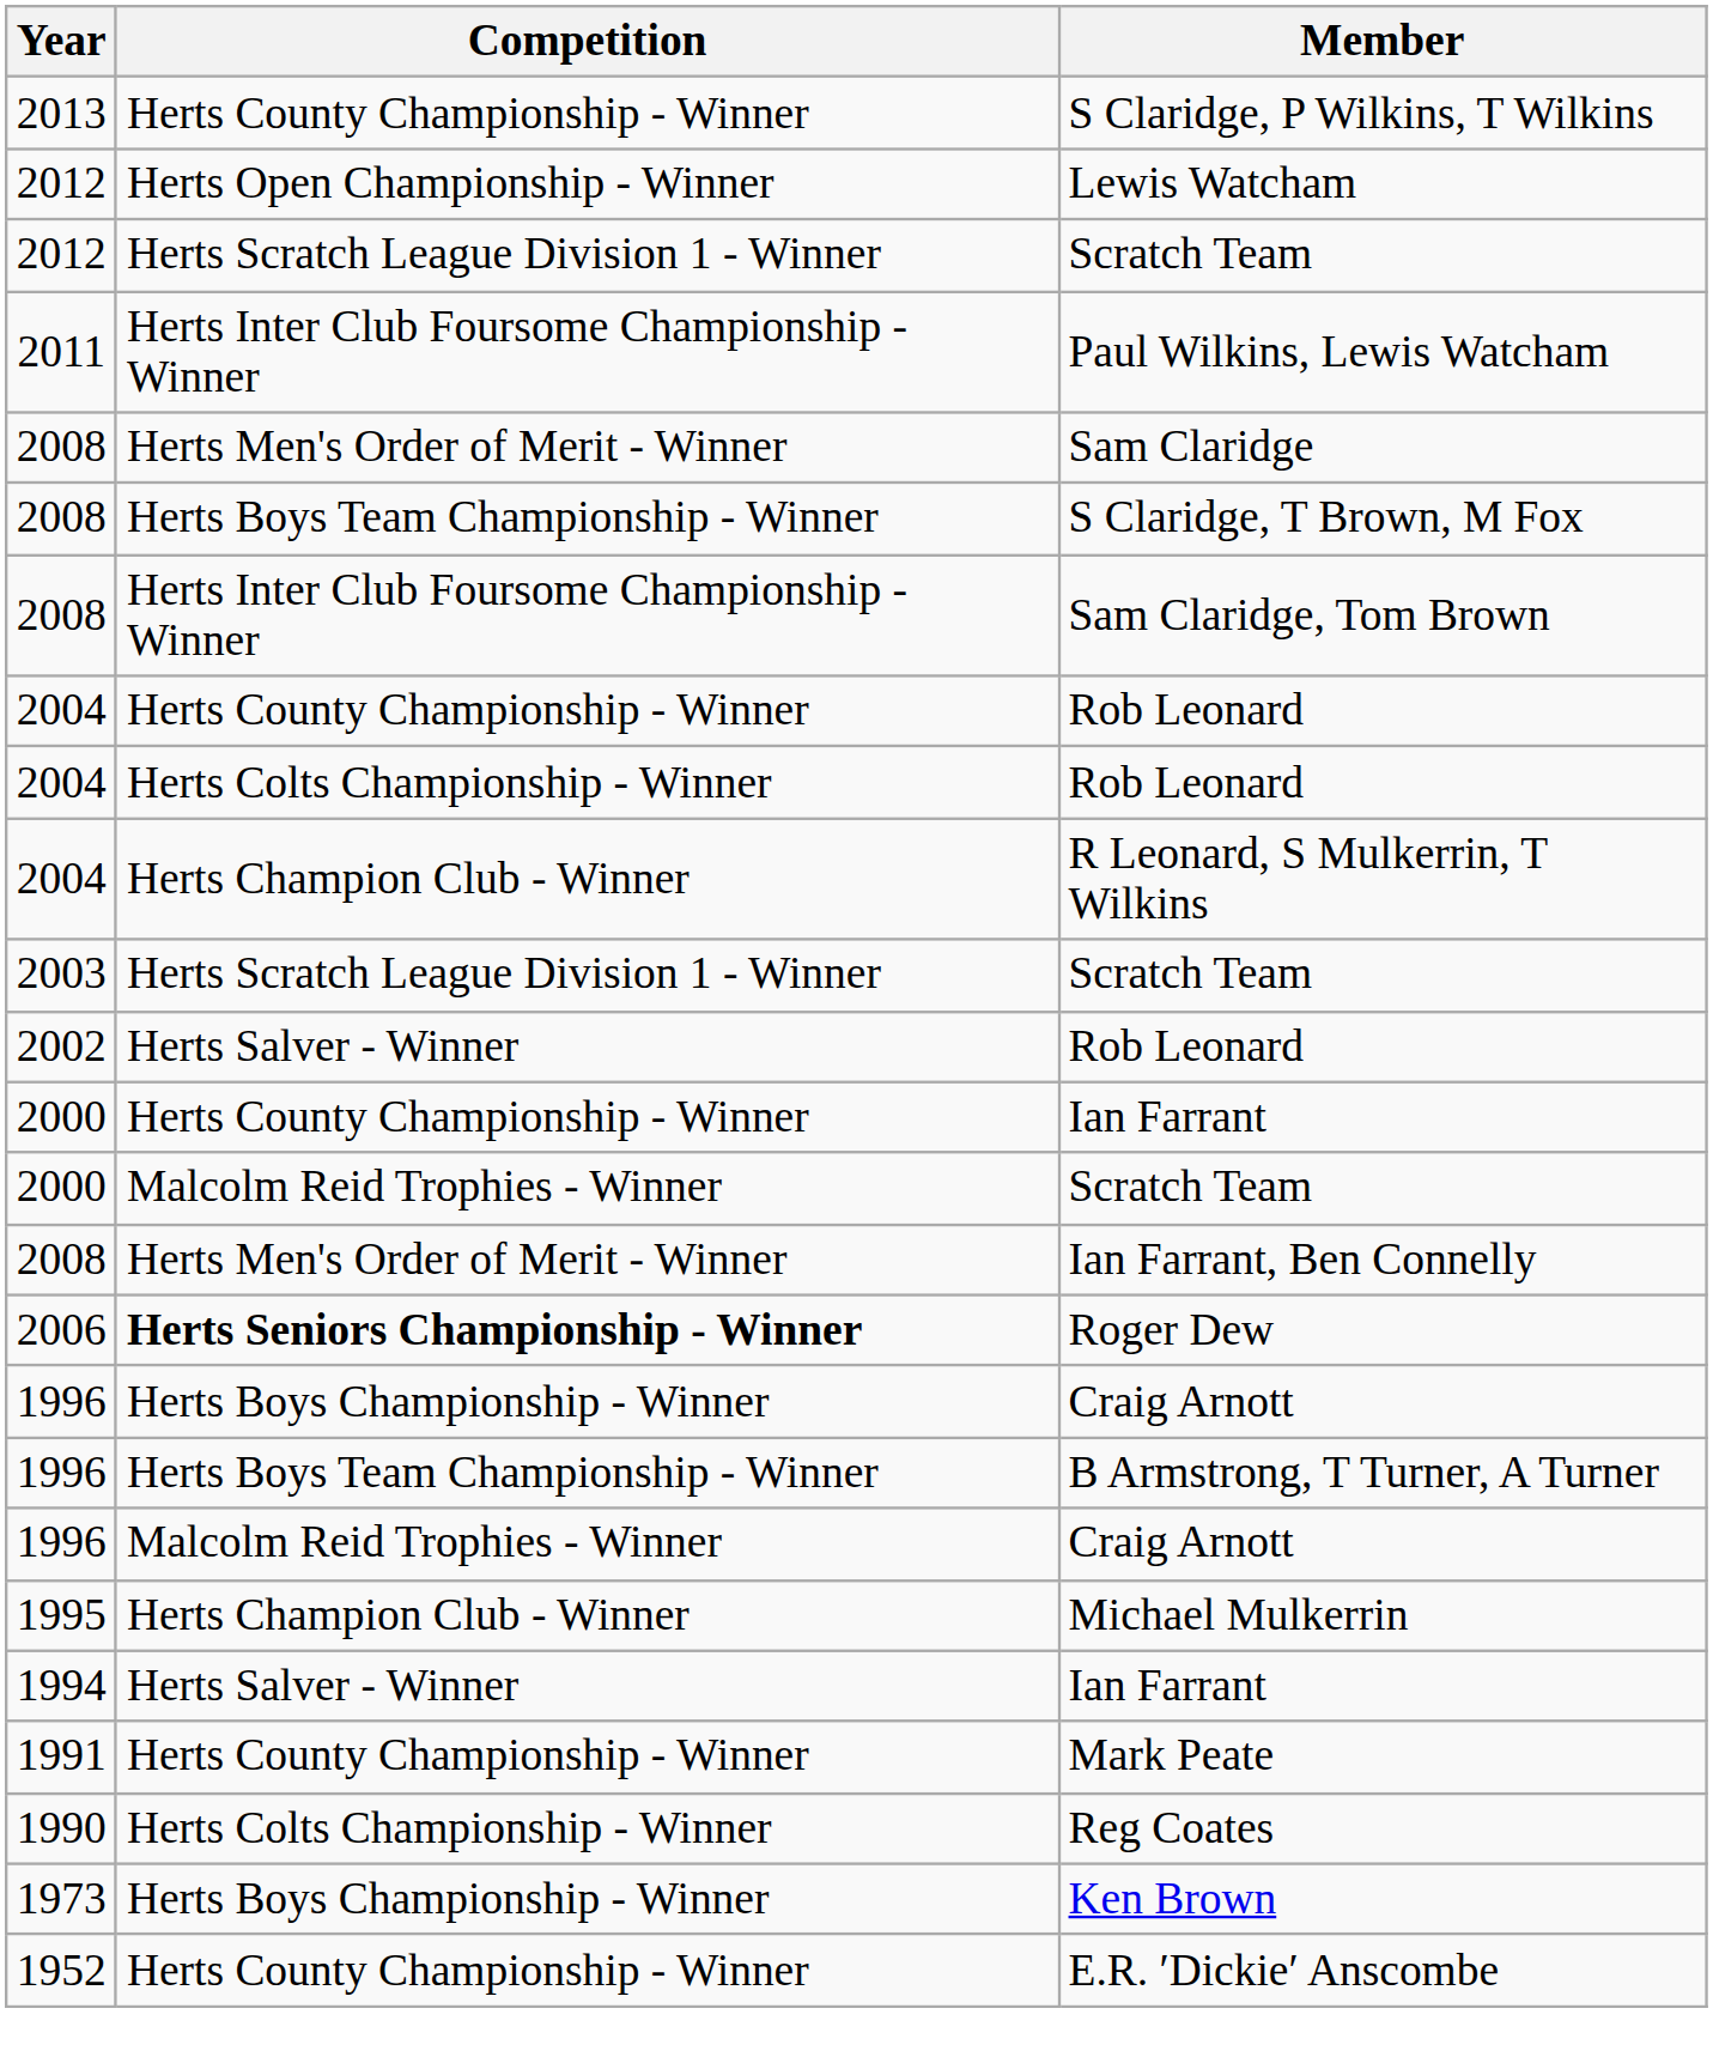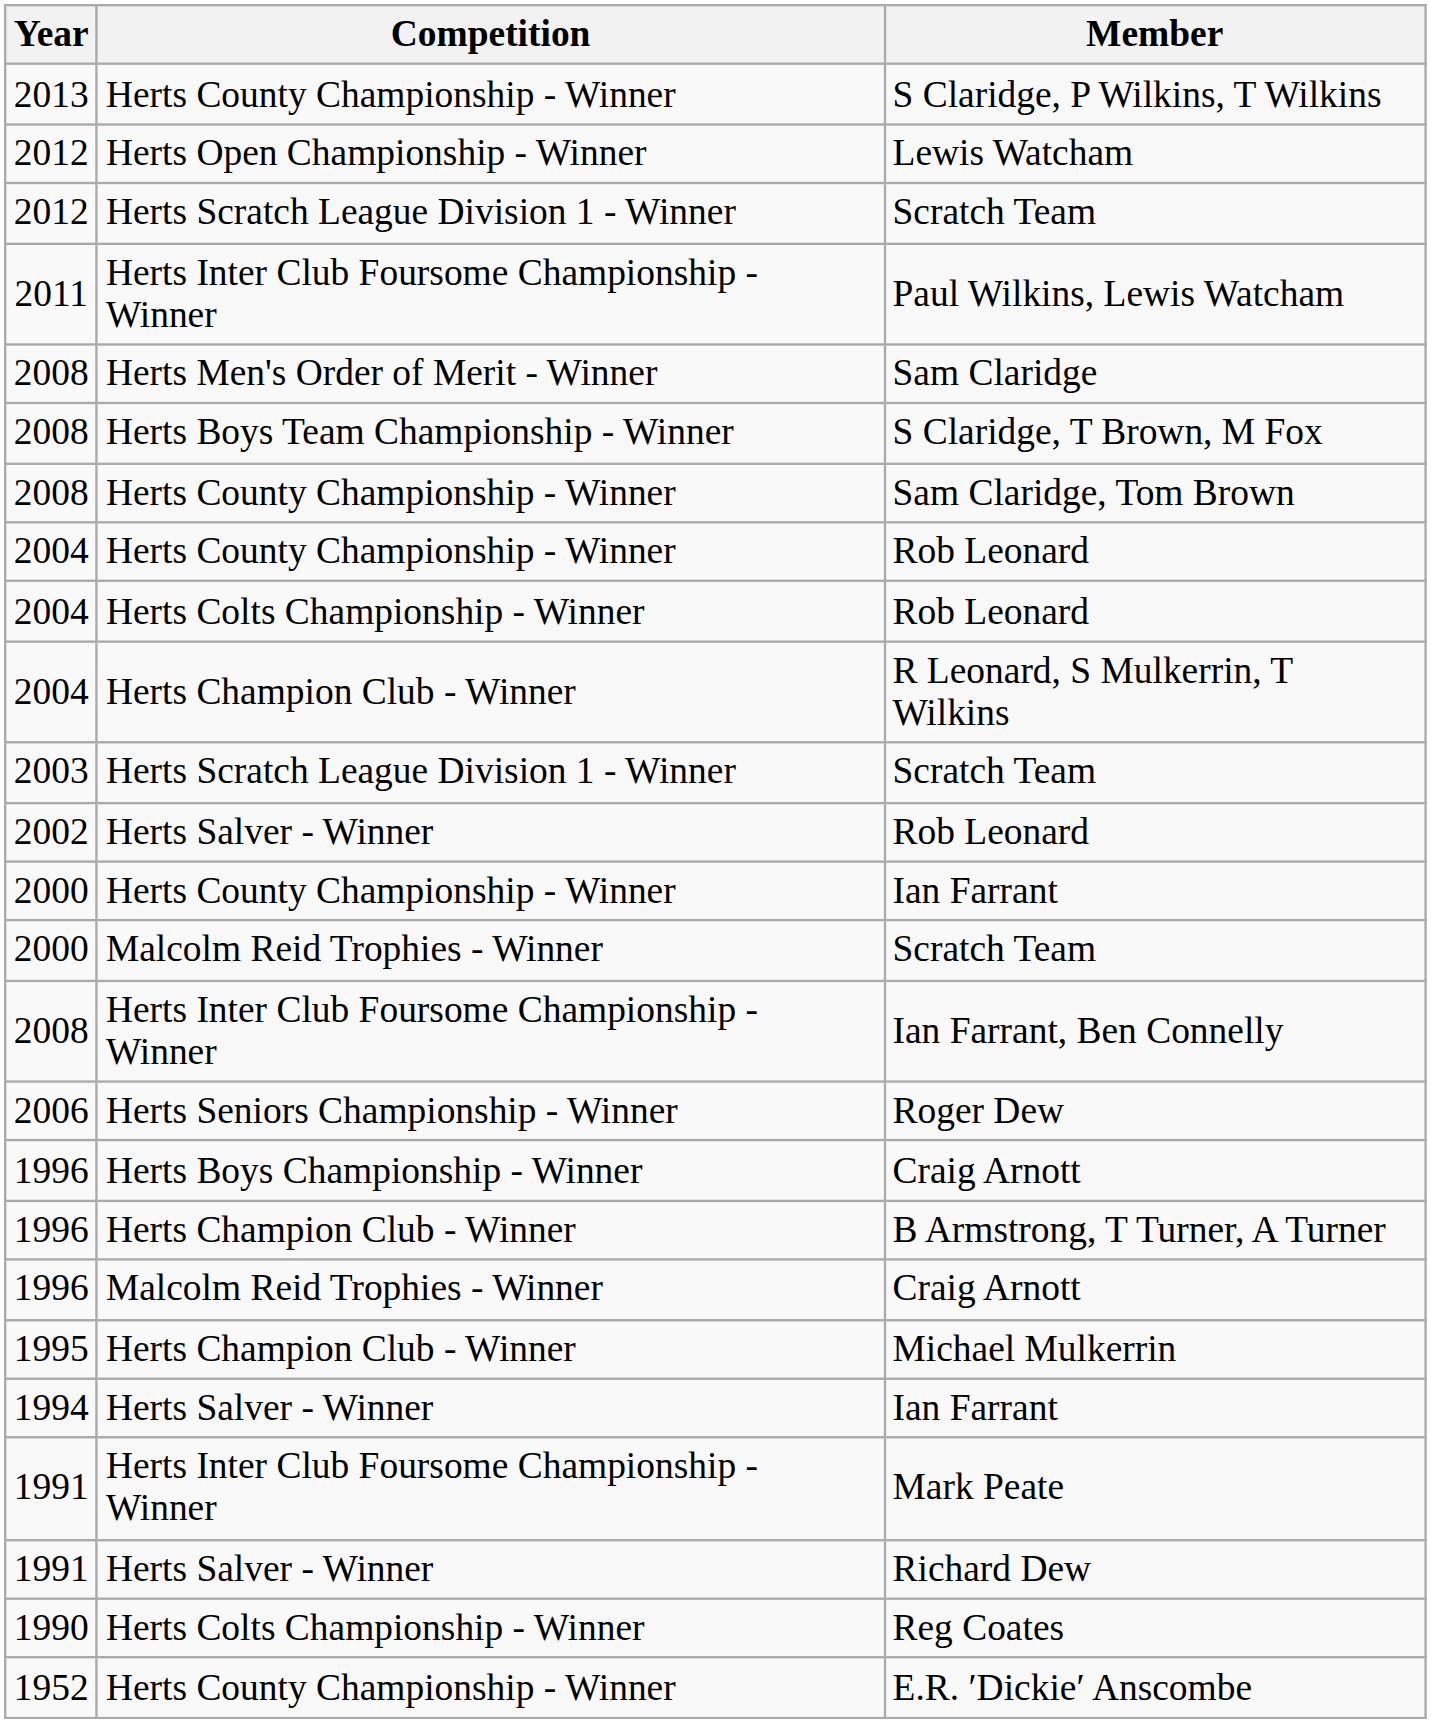Sam Claridge, Tom Brown | Competition: Herts Inter Club Foursome Championship - Winner -> Herts County Championship - Winner
Ian Farrant, Ben Connelly | Competition: Herts Men's Order of Merit - Winner -> Herts Inter Club Foursome Championship - Winner
Roger Dew | Competition: bold -> normal
B Armstrong, T Turner, A Turner | Competition: Herts Boys Team Championship - Winner -> Herts Champion Club - Winner
Mark Peate | Competition: Herts County Championship - Winner -> Herts Inter Club Foursome Championship - Winner
+ row: 1991 | Herts Salver - Winner | Richard Dew
- row: 1973 | Herts Boys Championship - Winner | Ken Brown
